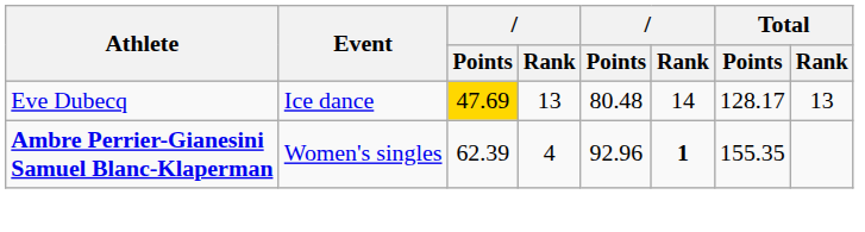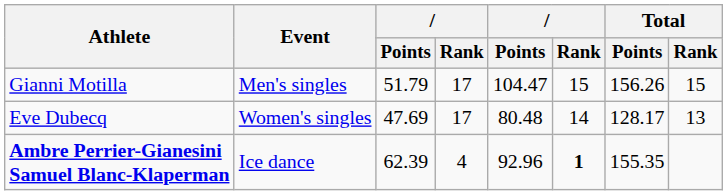+ row: Gianni Motilla | Men's singles | 51.79 | 17 | 104.47 | 15 | 156.26 | 15
Eve Dubecq | Event: Ice dance -> Women's singles
Eve Dubecq | column 3: gold background -> no background
Eve Dubecq | column 4: 13 -> 17
Ambre Perrier-Gianesini Samuel Blanc-Klaperman | Event: Women's singles -> Ice dance
